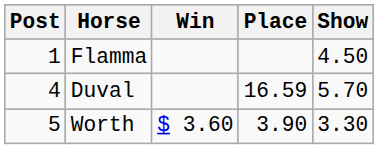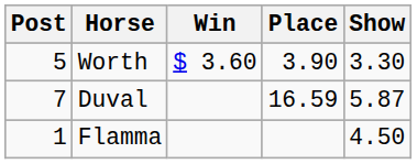rows swapped: Worth <-> Flamma
Duval | Post: 4 -> 7
Duval | Show: 5.70 -> 5.87
